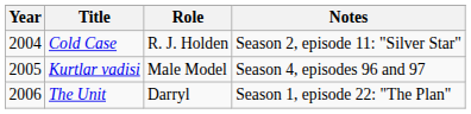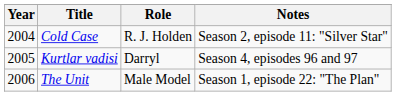Kurtlar vadisi | Role: Male Model -> Darryl
The Unit | Role: Darryl -> Male Model
